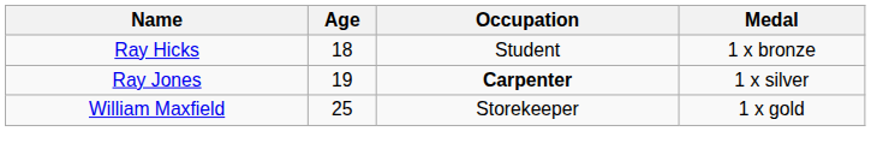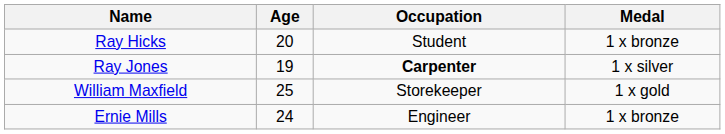Ray Hicks | Age: 18 -> 20
+ row: Ernie Mills | 24 | Engineer | 1 x bronze
